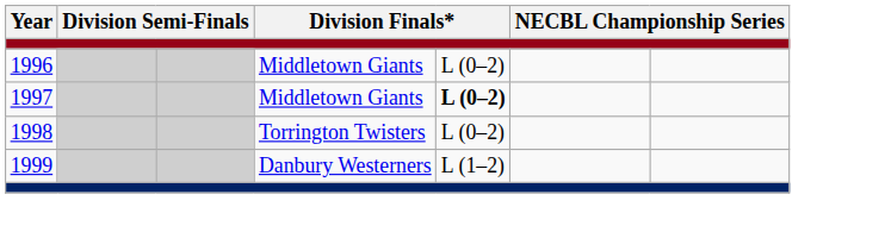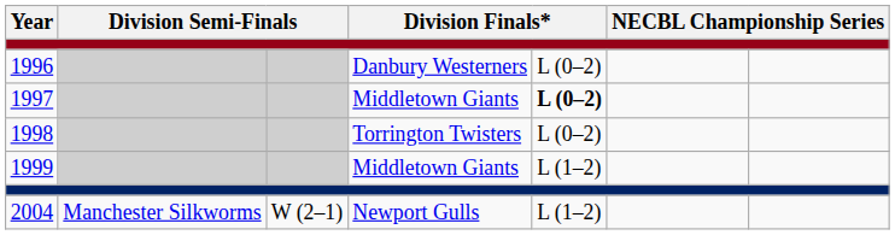1996 | column 4: Middletown Giants -> Danbury Westerners
1999 | column 4: Danbury Westerners -> Middletown Giants
+ row: 2004 | Manchester Silkworms | W (2–1) | Newport Gulls | L (1–2)
